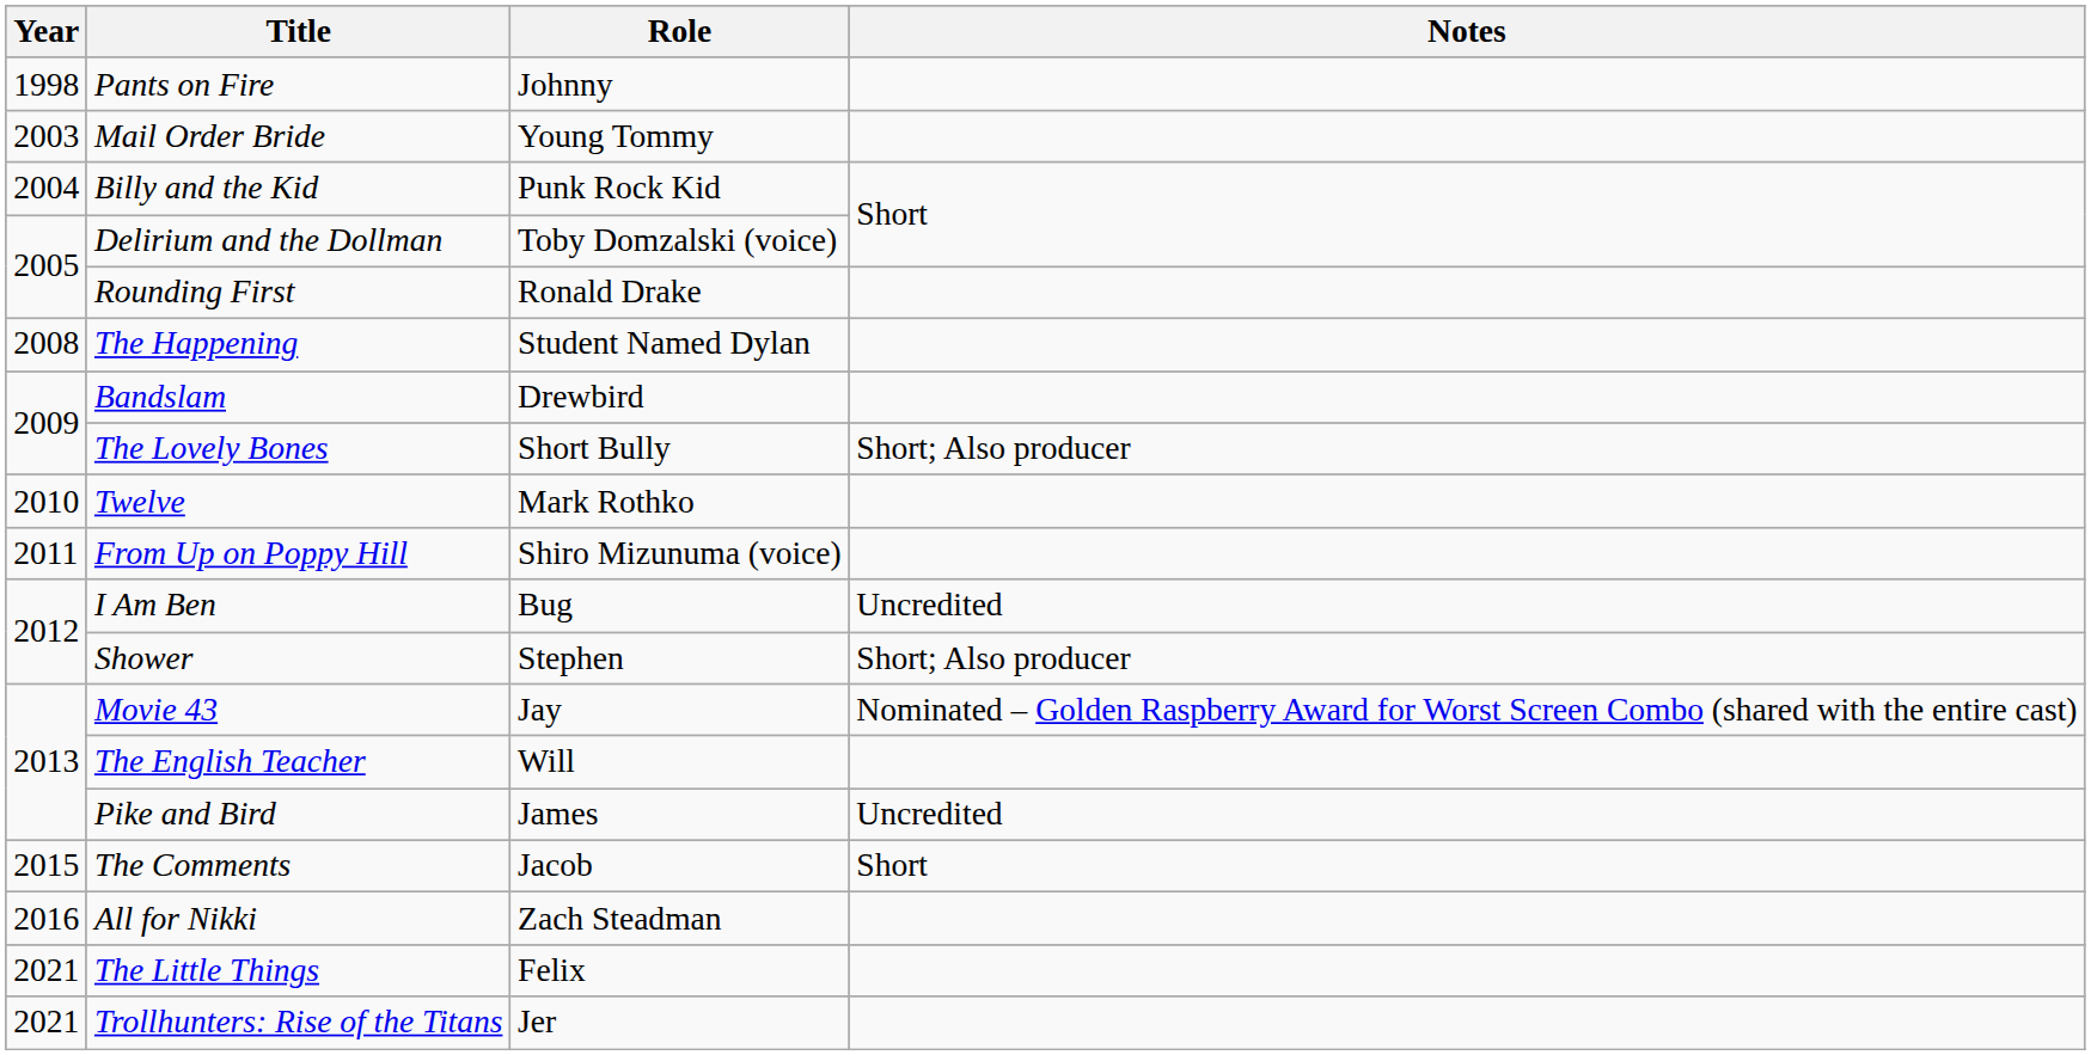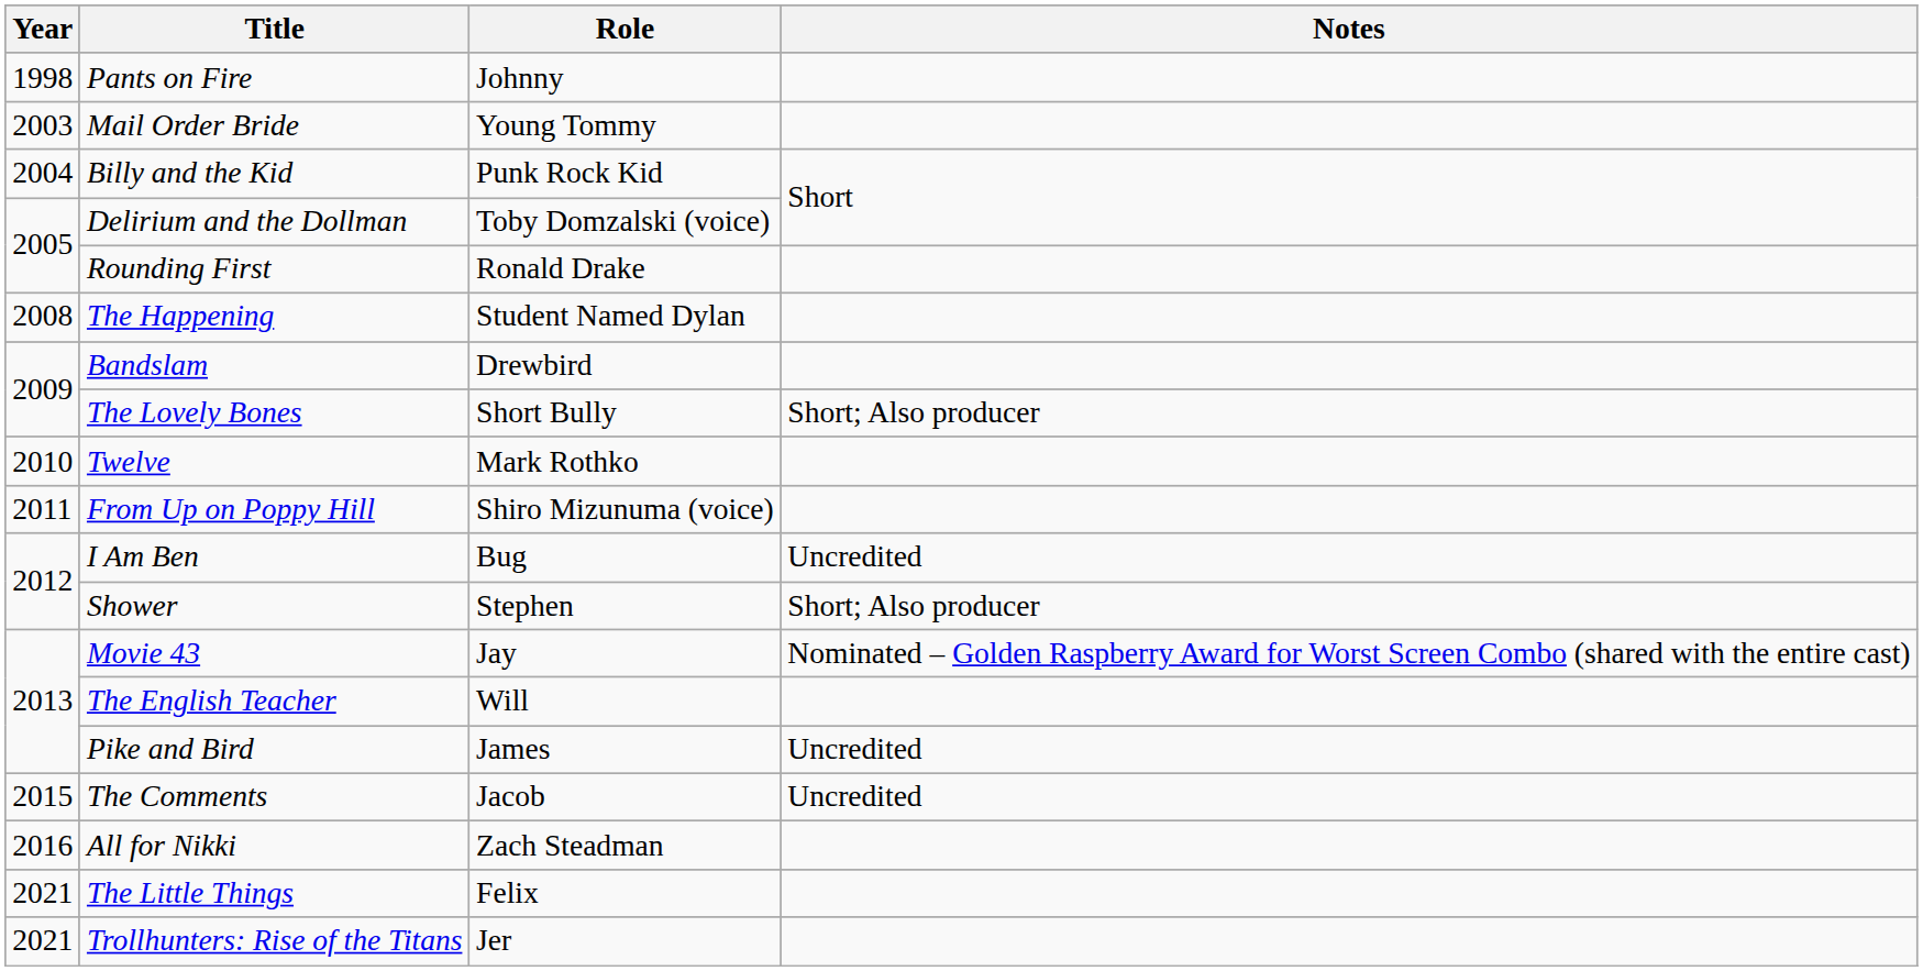The Comments | Notes: Short -> Uncredited
